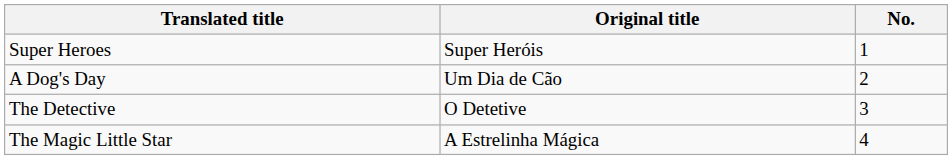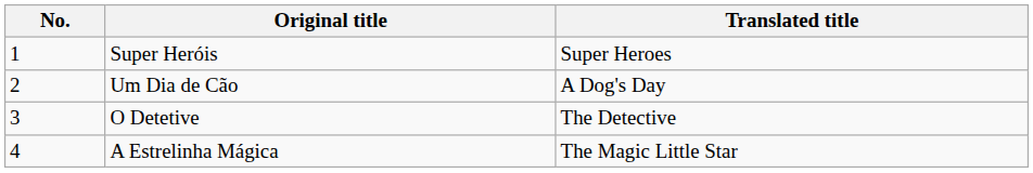columns swapped: No. <-> Translated title
